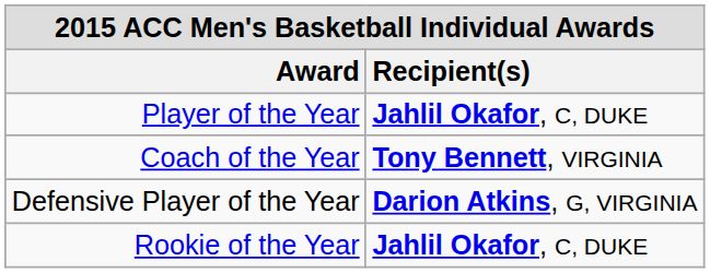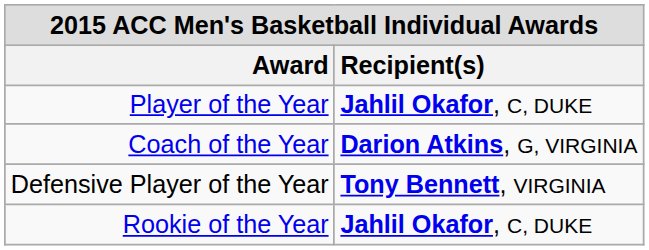Coach of the Year | Recipient(s): Tony Bennett, VIRGINIA -> Darion Atkins, G, VIRGINIA
Defensive Player of the Year | Recipient(s): Darion Atkins, G, VIRGINIA -> Tony Bennett, VIRGINIA
